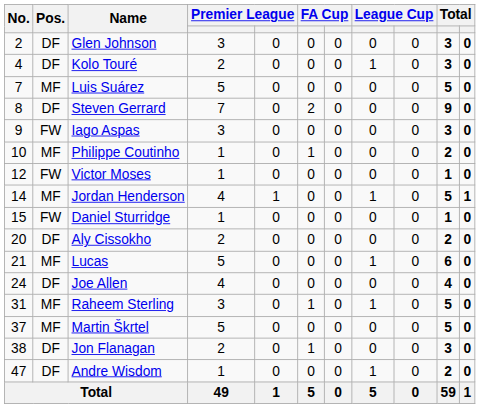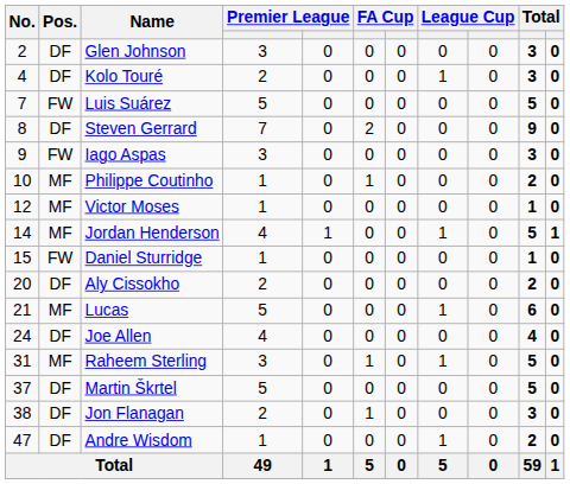Luis Suárez | Pos.: MF -> FW
Victor Moses | Pos.: FW -> MF
Martin Škrtel | Pos.: MF -> DF
